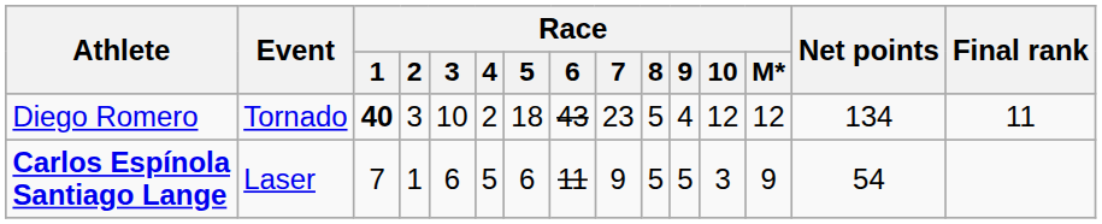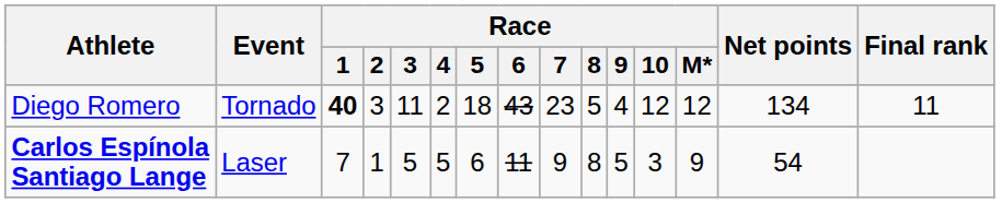Diego Romero | Race / 3: 10 -> 11
Carlos Espínola Santiago Lange | Race / 3: 6 -> 5
Carlos Espínola Santiago Lange | Race / 8: 5 -> 8
